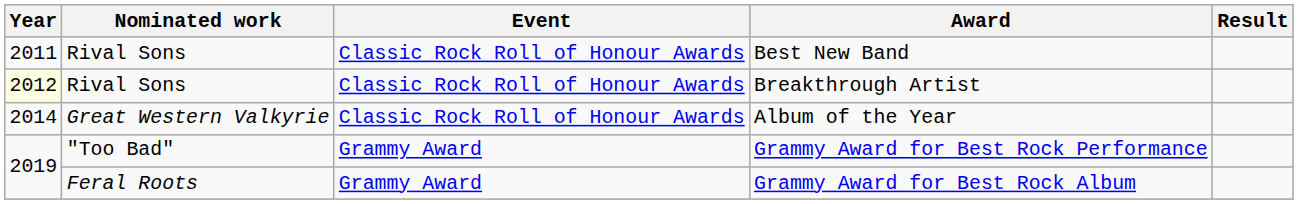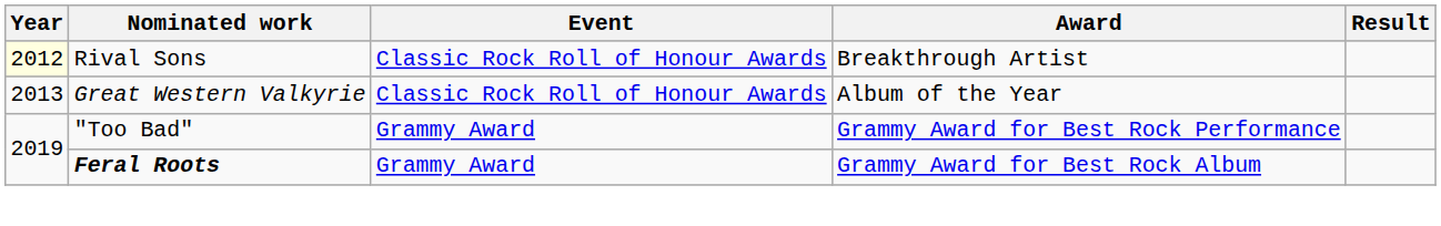- row: 2011 | Rival Sons | Classic Rock Roll of Honour Awards | Best New Band
Album of the Year | Year: 2014 -> 2013
Grammy Award for Best Rock Album | Nominated work: normal -> bold
